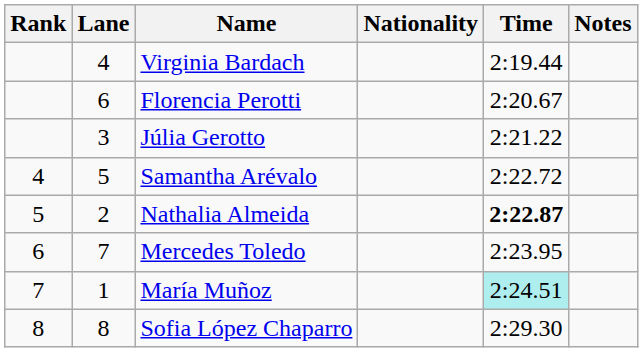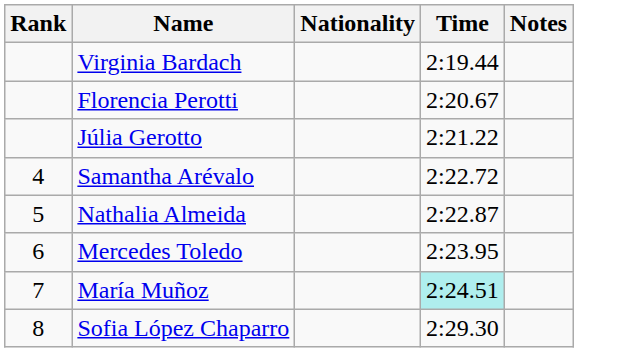- column: Lane | 4 | 6 | 3 | 5 | 2 | 7 | 1 | 8
Nathalia Almeida | Time: bold -> normal
